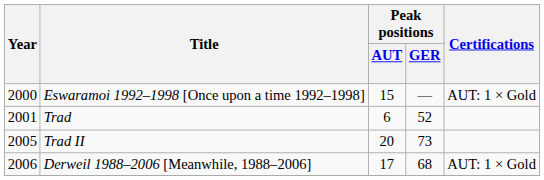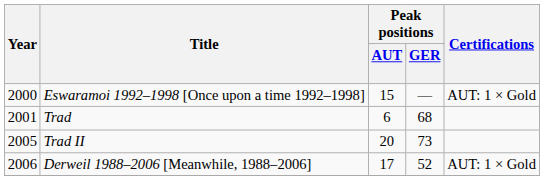Trad | Peak positions / GER: 52 -> 68
Derweil 1988–2006 [Meanwhile, 1988–2006] | Peak positions / GER: 68 -> 52
